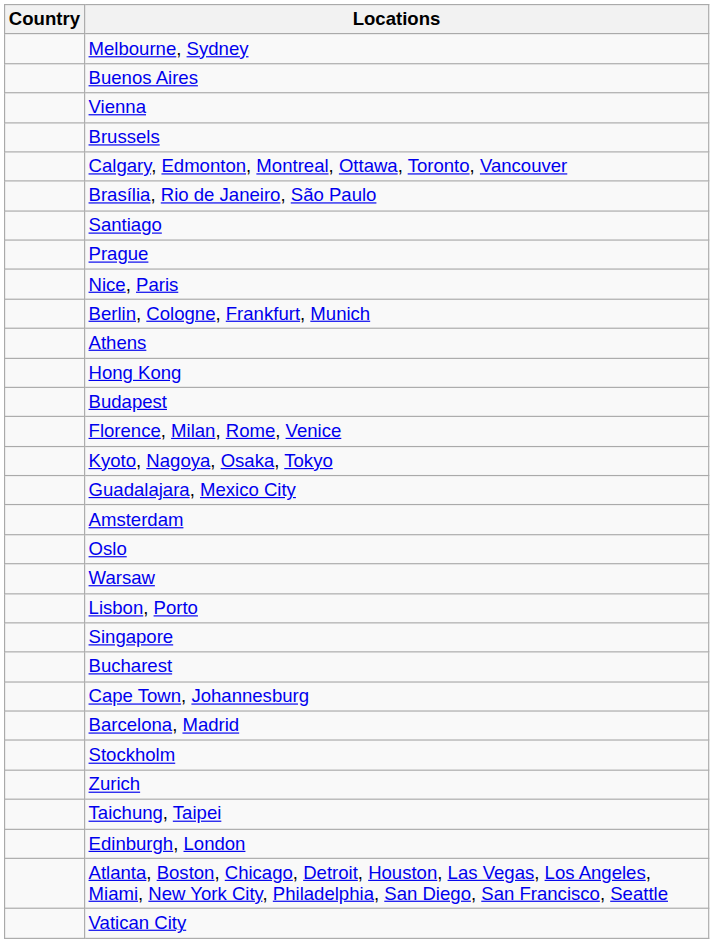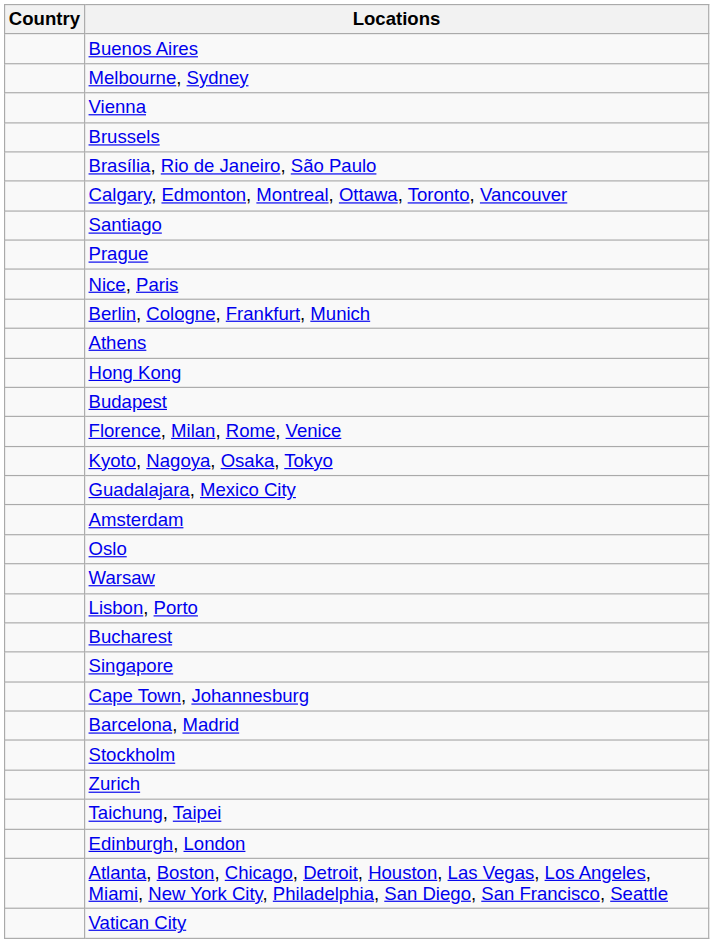rows swapped: Buenos Aires <-> Melbourne, Sydney
rows swapped: Brasília, Rio de Janeiro, São Paulo <-> Calgary, Edmonton, Montreal, Ottawa, Toronto, Vancouver
rows swapped: Bucharest <-> Singapore
